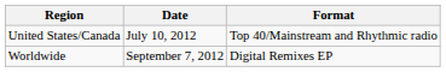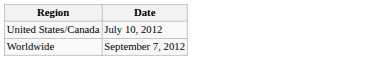- column: Format | Top 40/Mainstream and Rhythmic radio | Digital Remixes EP
